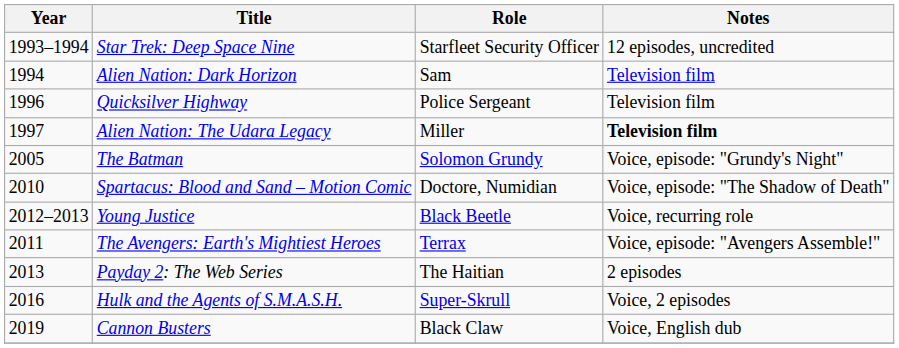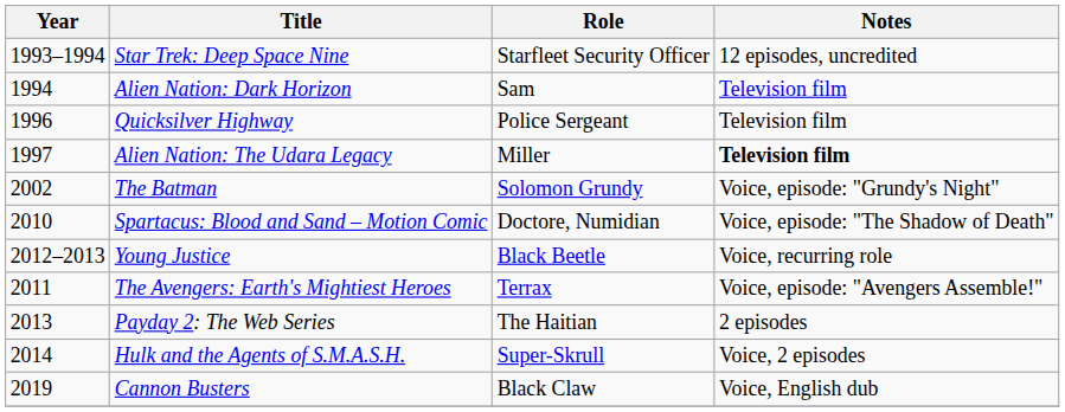The Batman | Year: 2005 -> 2002
Hulk and the Agents of S.M.A.S.H. | Year: 2016 -> 2014
